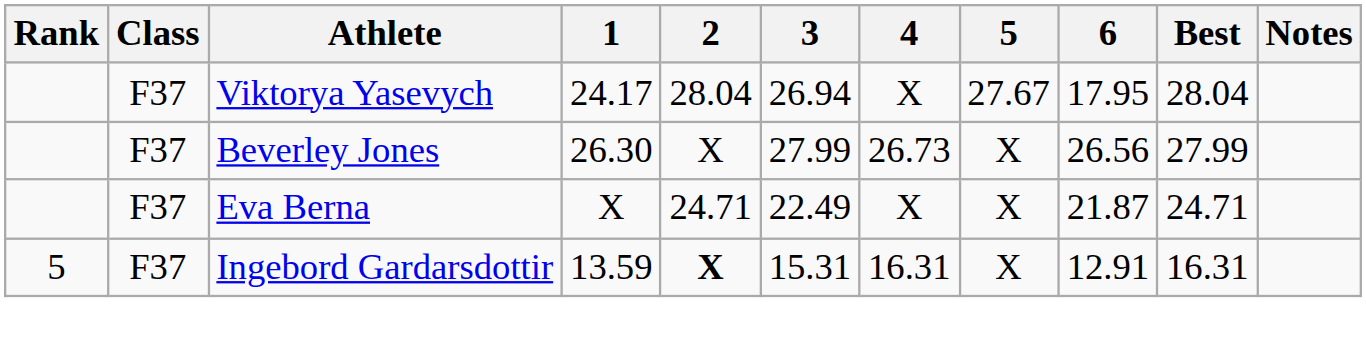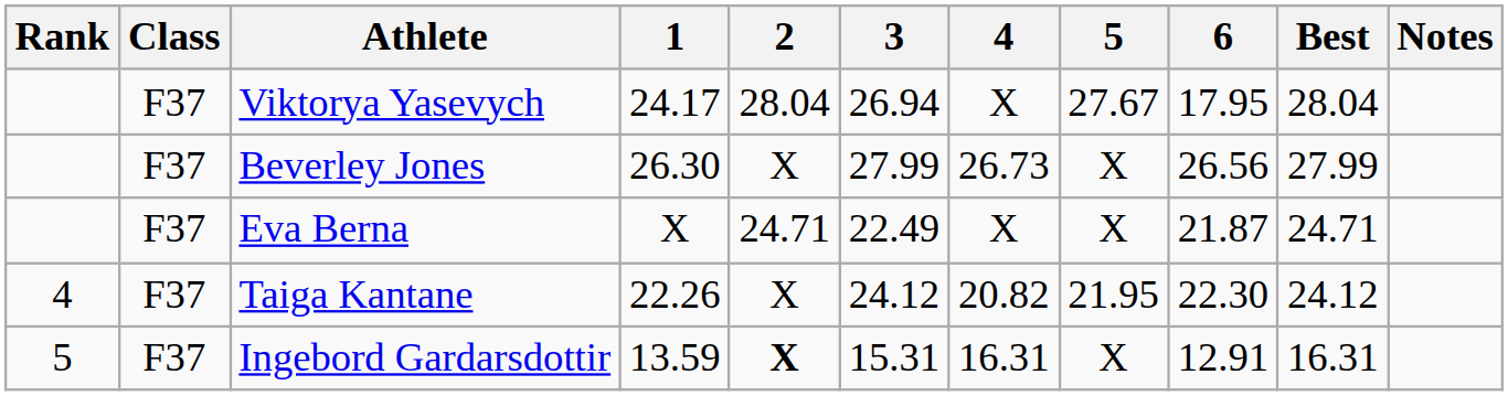+ row: 4 | F37 | Taiga Kantane | 22.26 | X | 24.12 | 20.82 | 21.95 | 22.30 | 24.12
